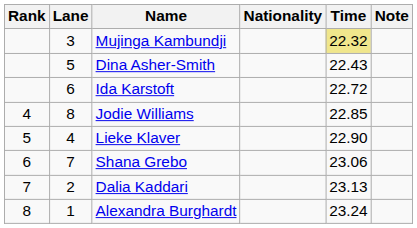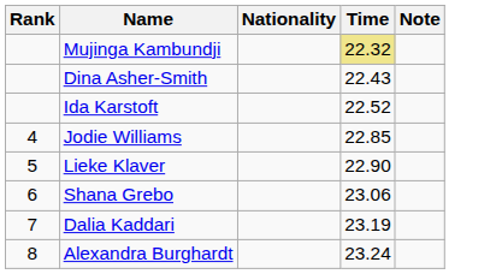- column: Lane | 3 | 5 | 6 | 8 | 4 | 7 | 2 | 1
Ida Karstoft | Time: 22.72 -> 22.52
Dalia Kaddari | Time: 23.13 -> 23.19
